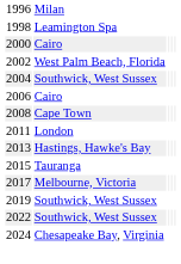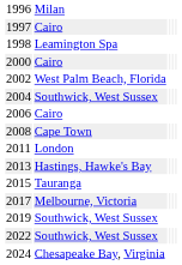+ row: 1997 | Cairo
